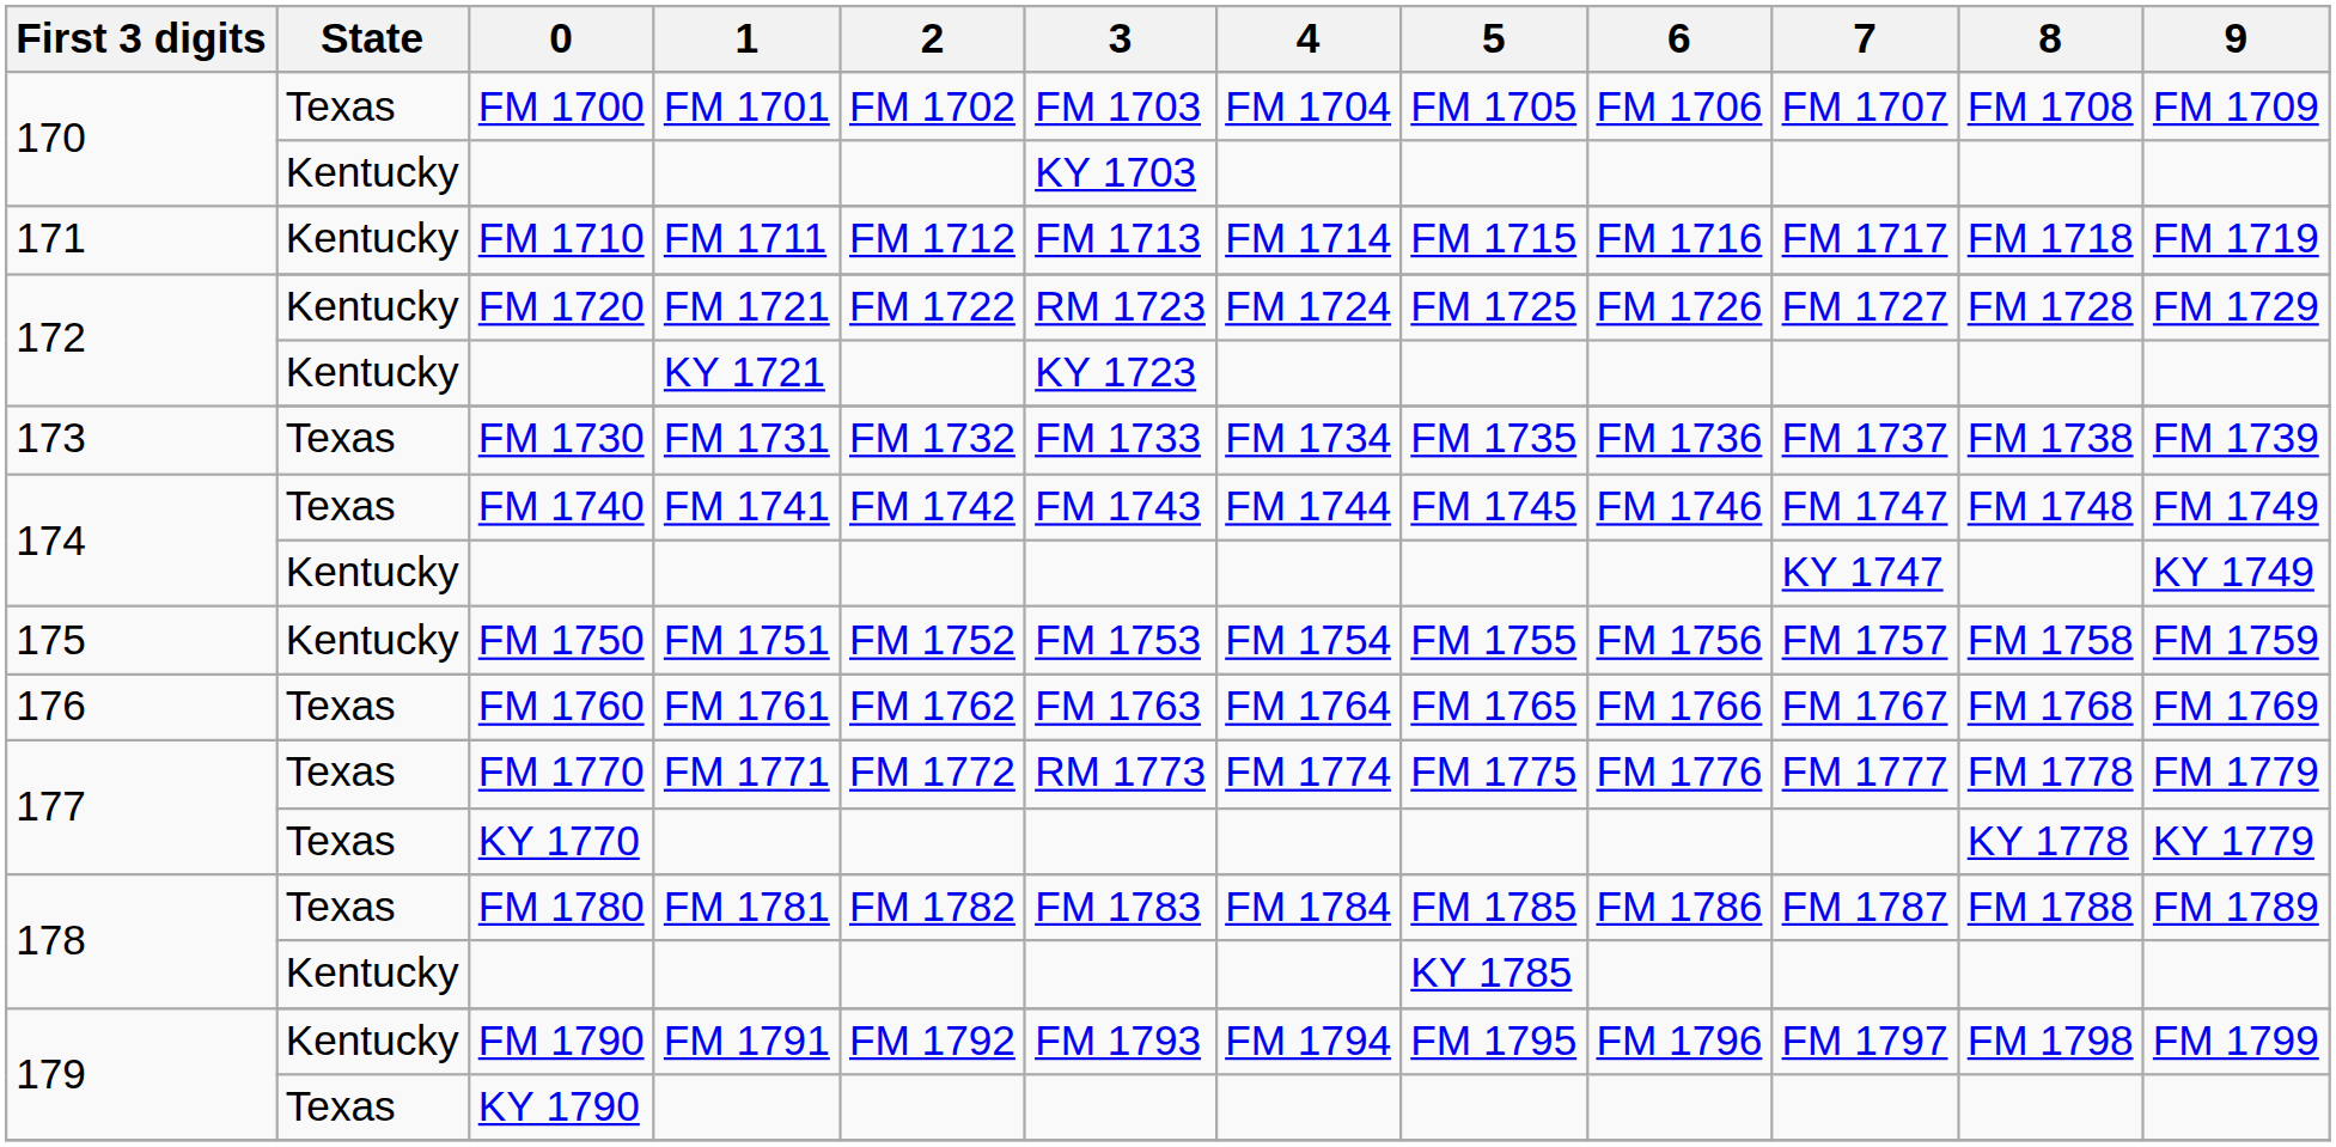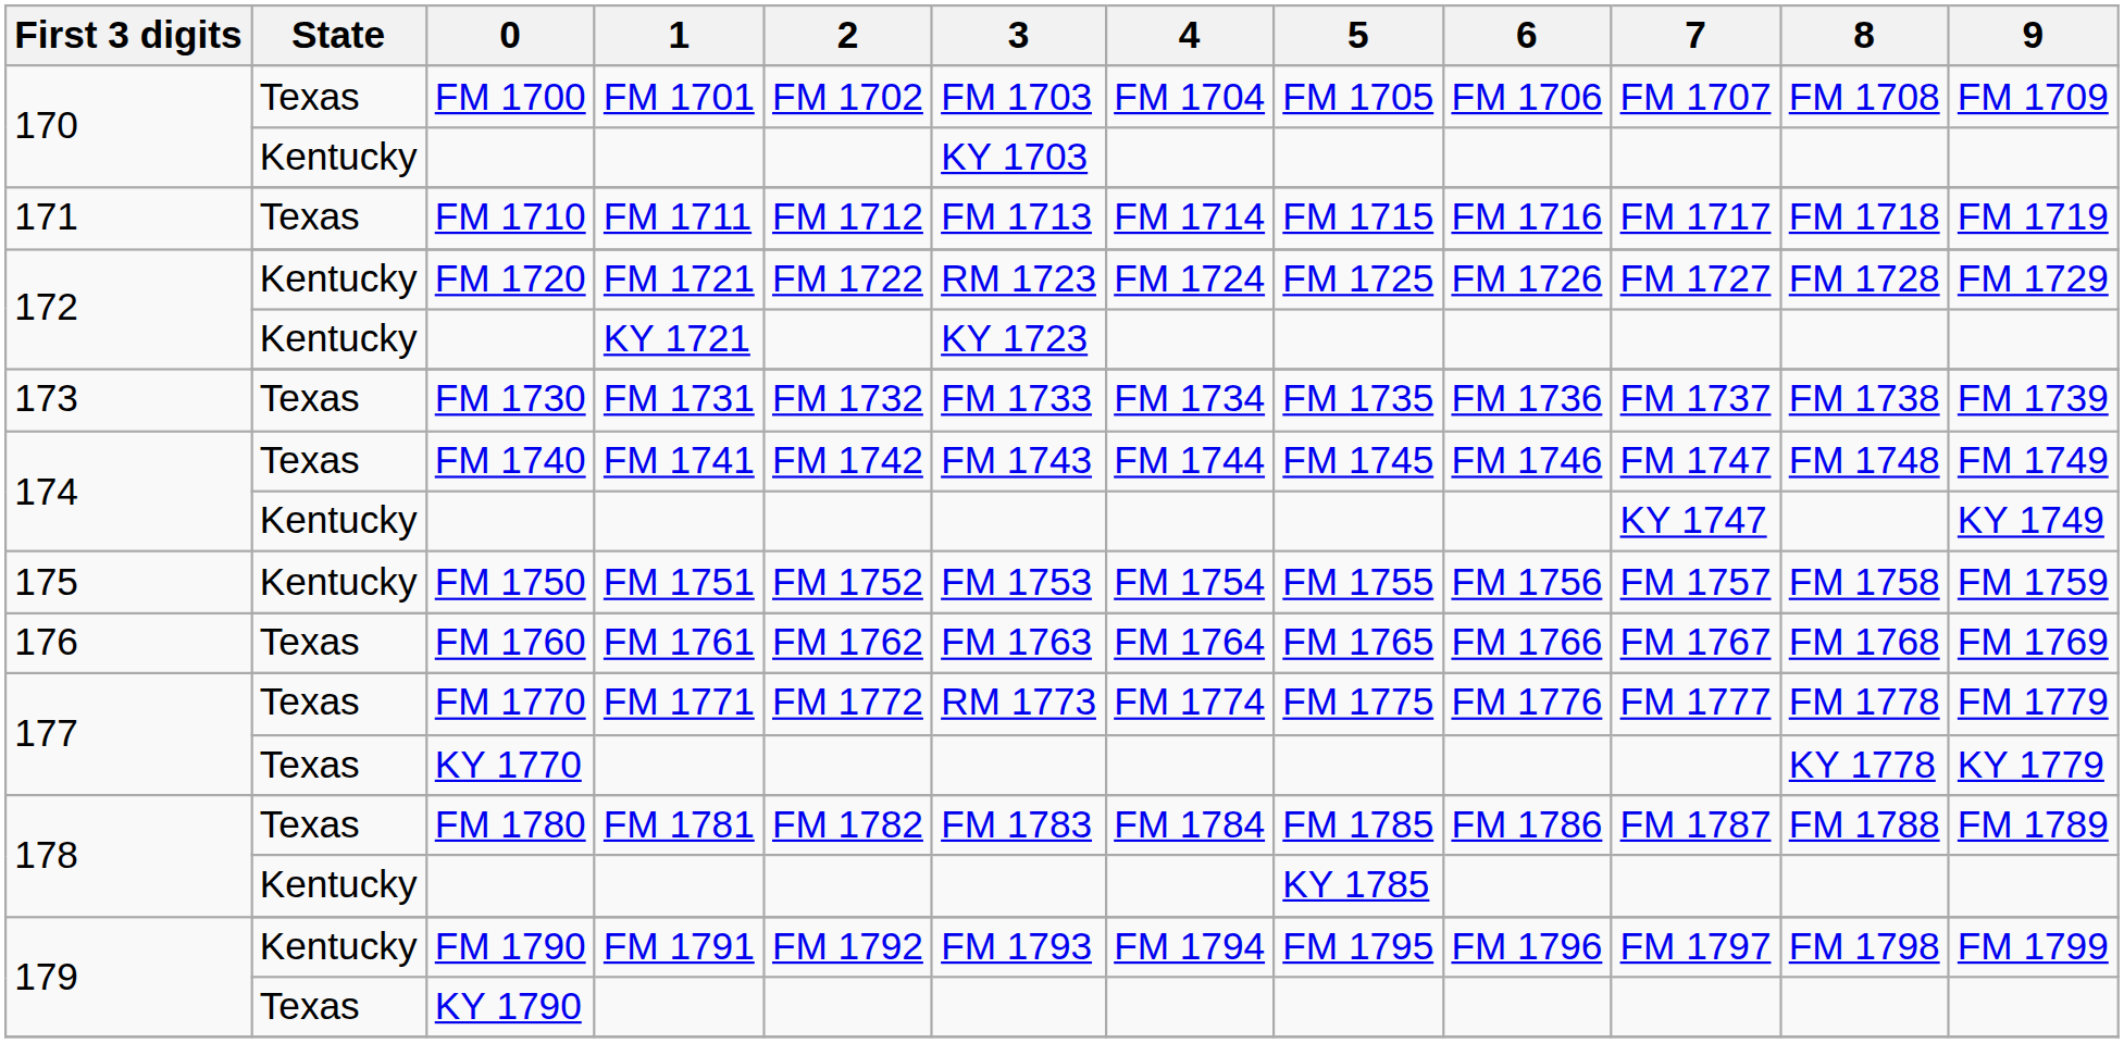FM 1710 | State: Kentucky -> Texas
